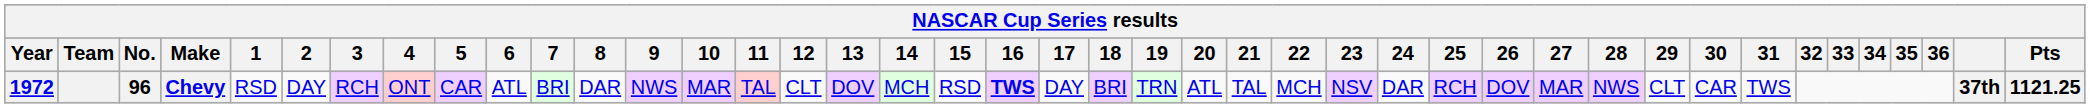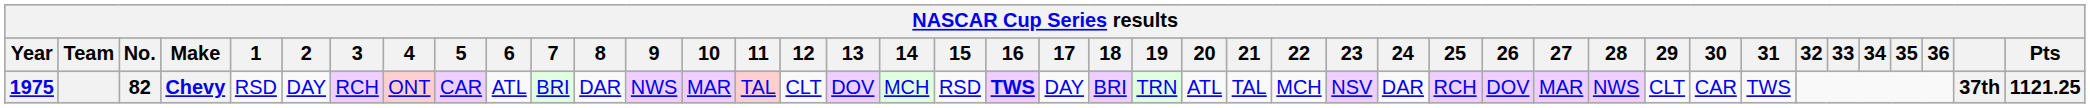Chevy | Year: 1972 -> 1975
Chevy | No.: 96 -> 82
